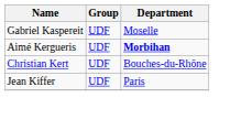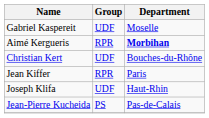Aimé Kergueris | Group: UDF -> RPR
Jean Kiffer | Group: UDF -> RPR
+ row: Joseph Klifa | UDF | Haut-Rhin
+ row: Jean-Pierre Kucheida | PS | Pas-de-Calais
